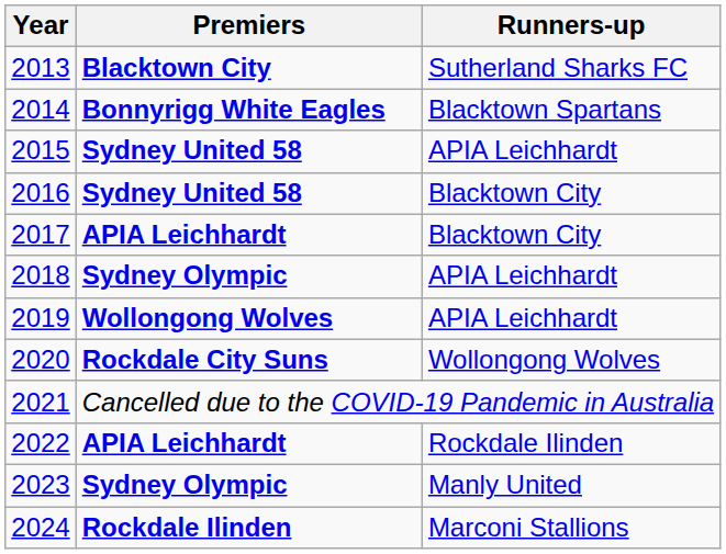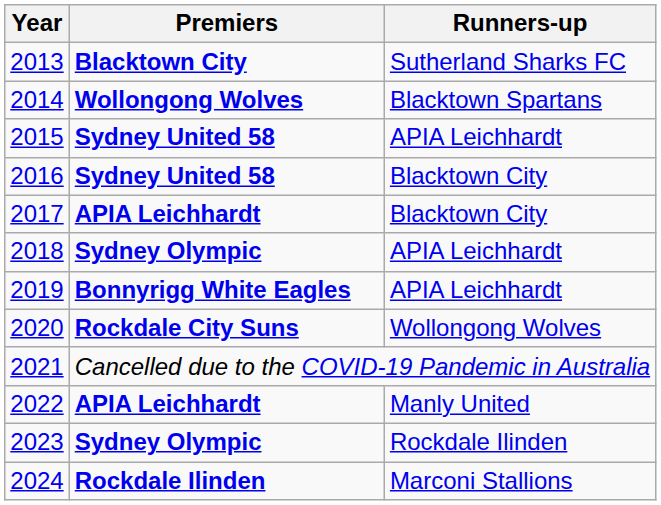2014 | Premiers: Bonnyrigg White Eagles -> Wollongong Wolves
2019 | Premiers: Wollongong Wolves -> Bonnyrigg White Eagles
2022 | Runners-up: Rockdale Ilinden -> Manly United
2023 | Runners-up: Manly United -> Rockdale Ilinden
